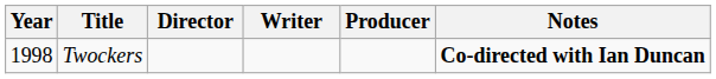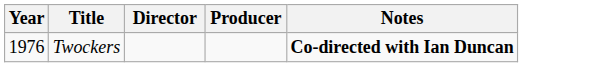- column: Writer
Twockers | Year: 1998 -> 1976
